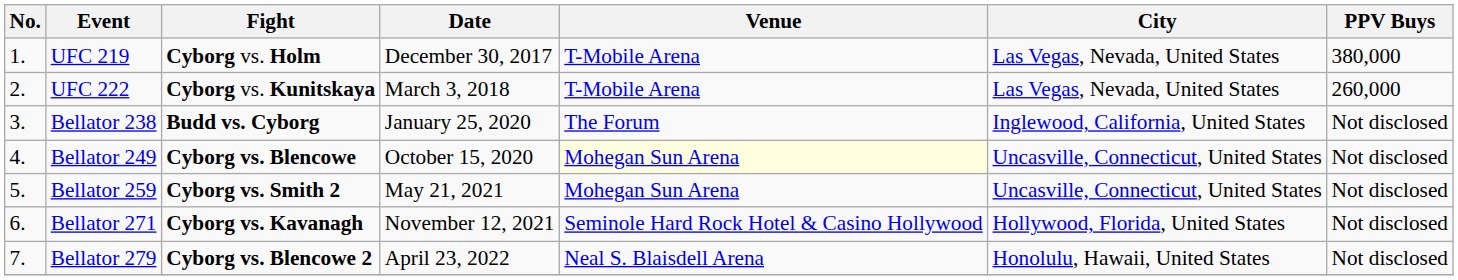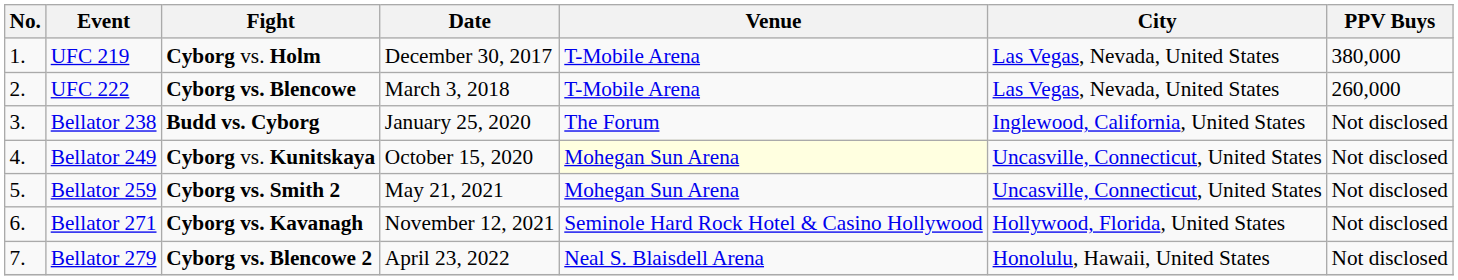UFC 222 | Fight: Cyborg vs. Kunitskaya -> Cyborg vs. Blencowe
Bellator 249 | Fight: Cyborg vs. Blencowe -> Cyborg vs. Kunitskaya
